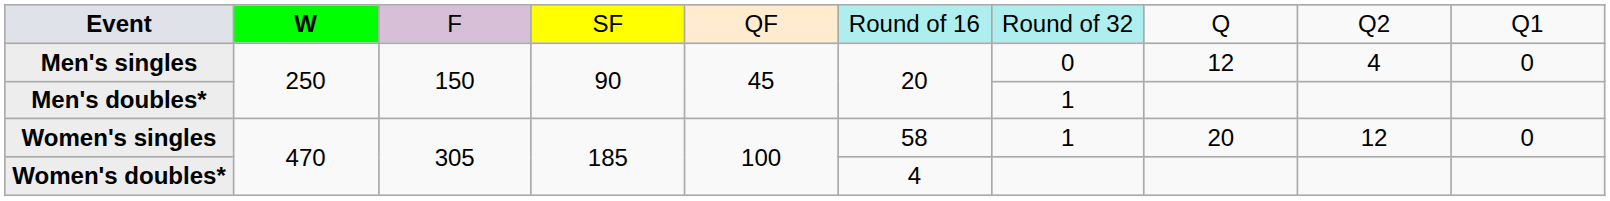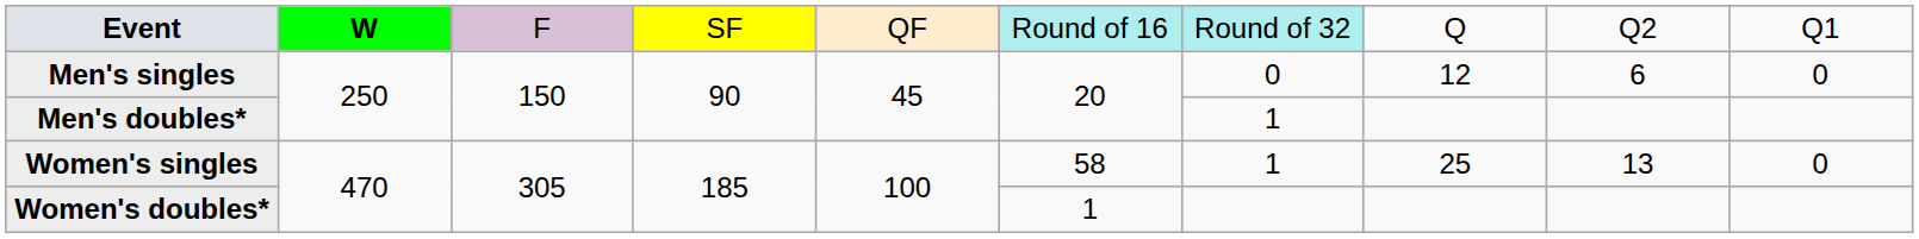Men's singles | column 9: 4 -> 6
Women's singles | column 8: 20 -> 25
Women's singles | column 9: 12 -> 13
Women's doubles* | column 6: 4 -> 1
